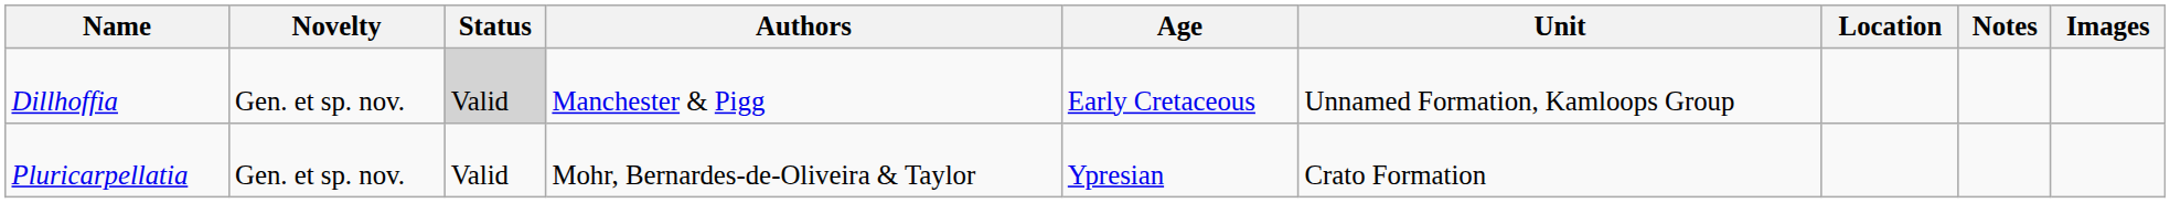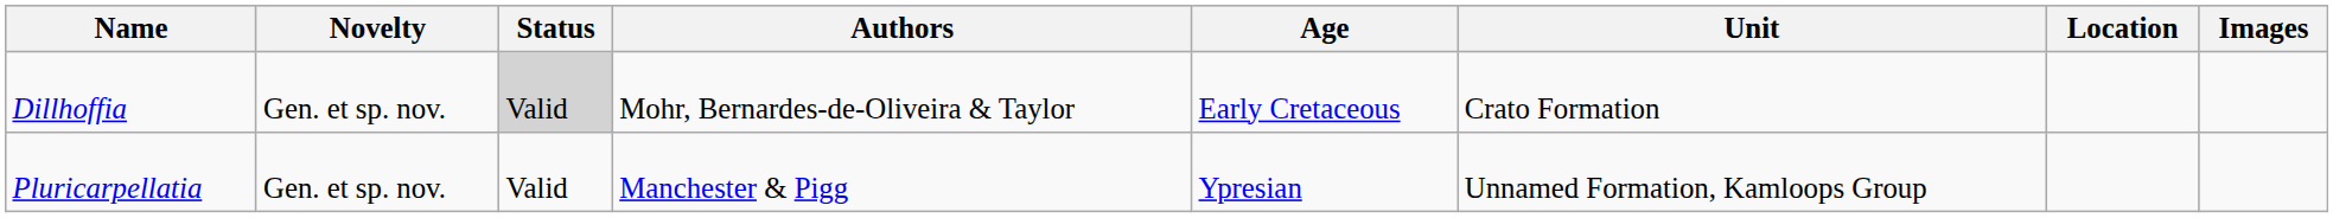- column: Notes
Dillhoffia | Authors: Manchester & Pigg -> Mohr, Bernardes-de-Oliveira & Taylor
Dillhoffia | Unit: Unnamed Formation, Kamloops Group -> Crato Formation
Pluricarpellatia | Authors: Mohr, Bernardes-de-Oliveira & Taylor -> Manchester & Pigg
Pluricarpellatia | Unit: Crato Formation -> Unnamed Formation, Kamloops Group
